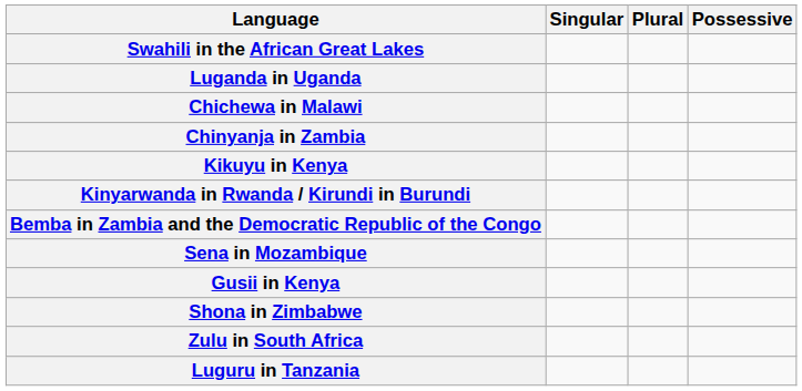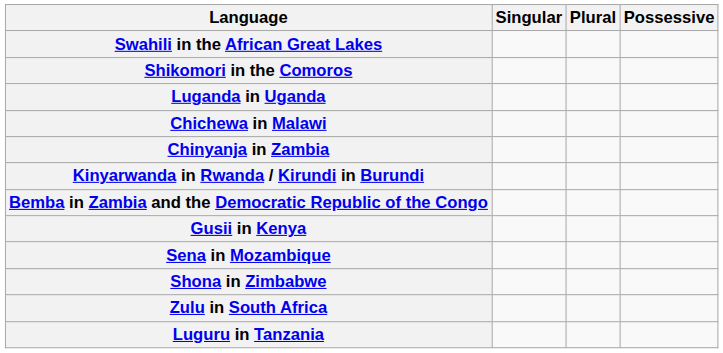+ row: Shikomori in the Comoros
- row: Kikuyu in Kenya
rows swapped: Gusii in Kenya <-> Sena in Mozambique
